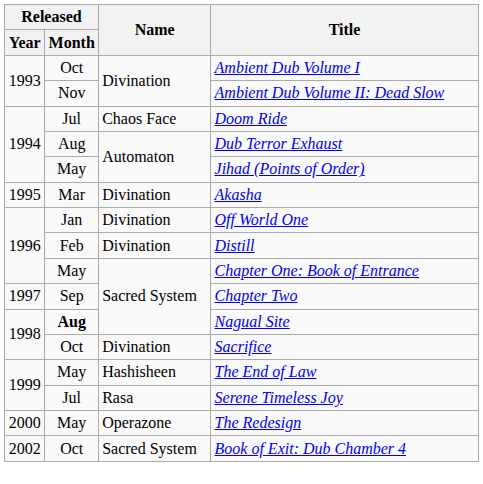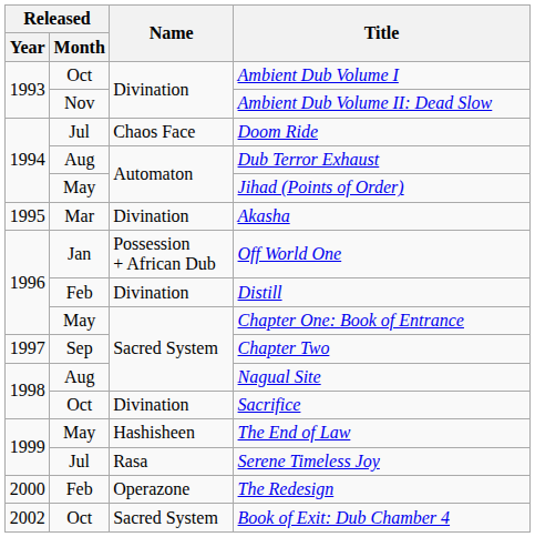Off World One | Name: Divination -> Possession + African Dub
Nagual Site | Released / Month: bold -> normal
The Redesign | Released / Month: May -> Feb
